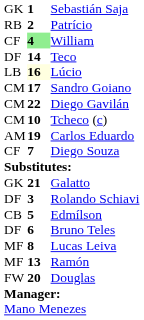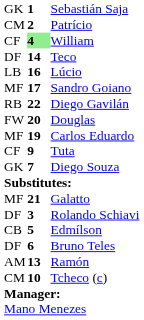Patrício | column 1: RB -> CM
Lúcio | column 2: lightyellow background -> no background
Sandro Goiano | column 1: CM -> MF
Diego Gavilán | column 1: CM -> RB
rows swapped: Tcheco (c) <-> Douglas
Carlos Eduardo | column 1: AM -> MF
+ row: CF | 9 | Tuta
Diego Souza | column 1: CF -> GK
Galatto | column 1: GK -> MF
- row: MF | 8 | Lucas Leiva
Ramón | column 1: MF -> AM
